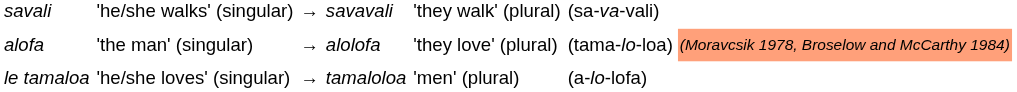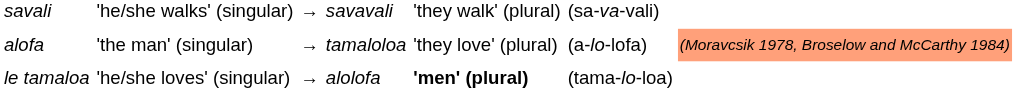alofa | column 6: alolofa -> tamaloloa
alofa | column 8: (tama-lo-loa) -> (a-lo-lofa)
le tamaloa | column 6: tamaloloa -> alolofa
le tamaloa | column 7: normal -> bold
le tamaloa | column 8: (a-lo-lofa) -> (tama-lo-loa)
